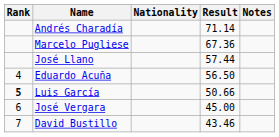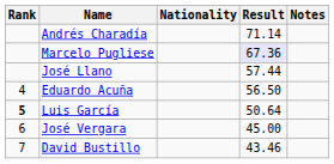Marcelo Pugliese | Result: no background -> lavender background
Luis García | Result: 50.66 -> 50.64
